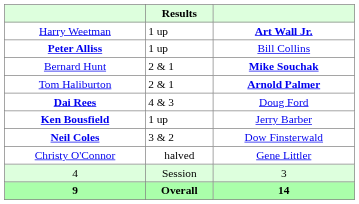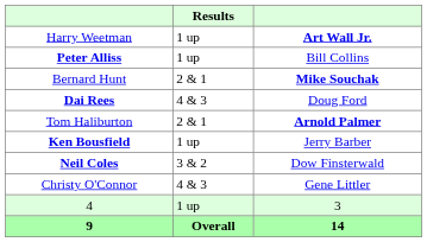rows swapped: Tom Haliburton <-> Dai Rees
Christy O'Connor | Results: halved -> 4 & 3
4 | Results: Session -> 1 up
